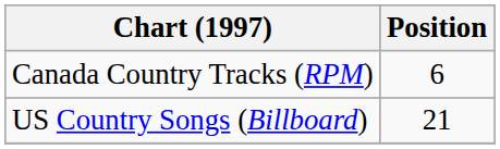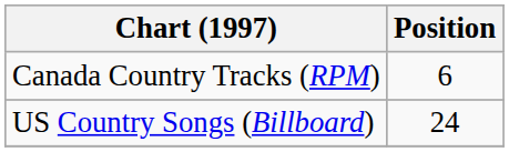US Country Songs (Billboard) | Position: 21 -> 24
